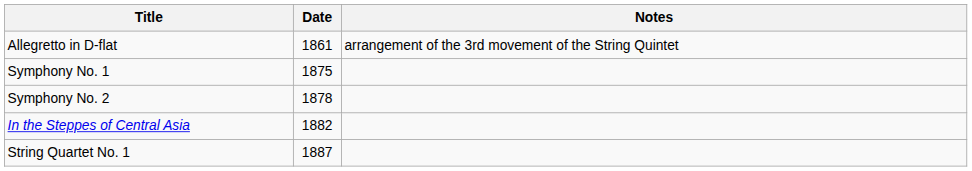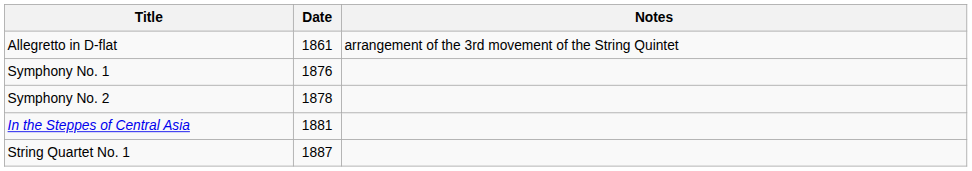Symphony No. 1 | Date: 1875 -> 1876
In the Steppes of Central Asia | Date: 1882 -> 1881
